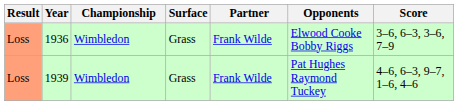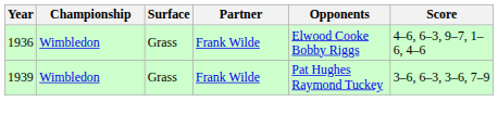- column: Result | Loss | Loss
1936 | Score: 3–6, 6–3, 3–6, 7–9 -> 4–6, 6–3, 9–7, 1–6, 4–6
1939 | Score: 4–6, 6–3, 9–7, 1–6, 4–6 -> 3–6, 6–3, 3–6, 7–9
